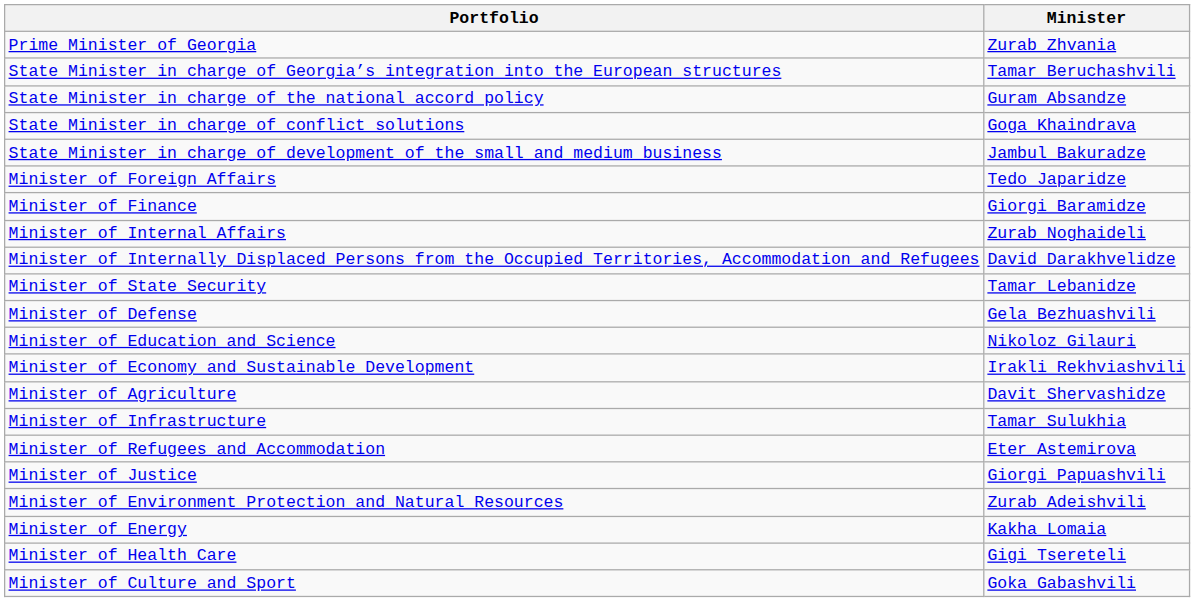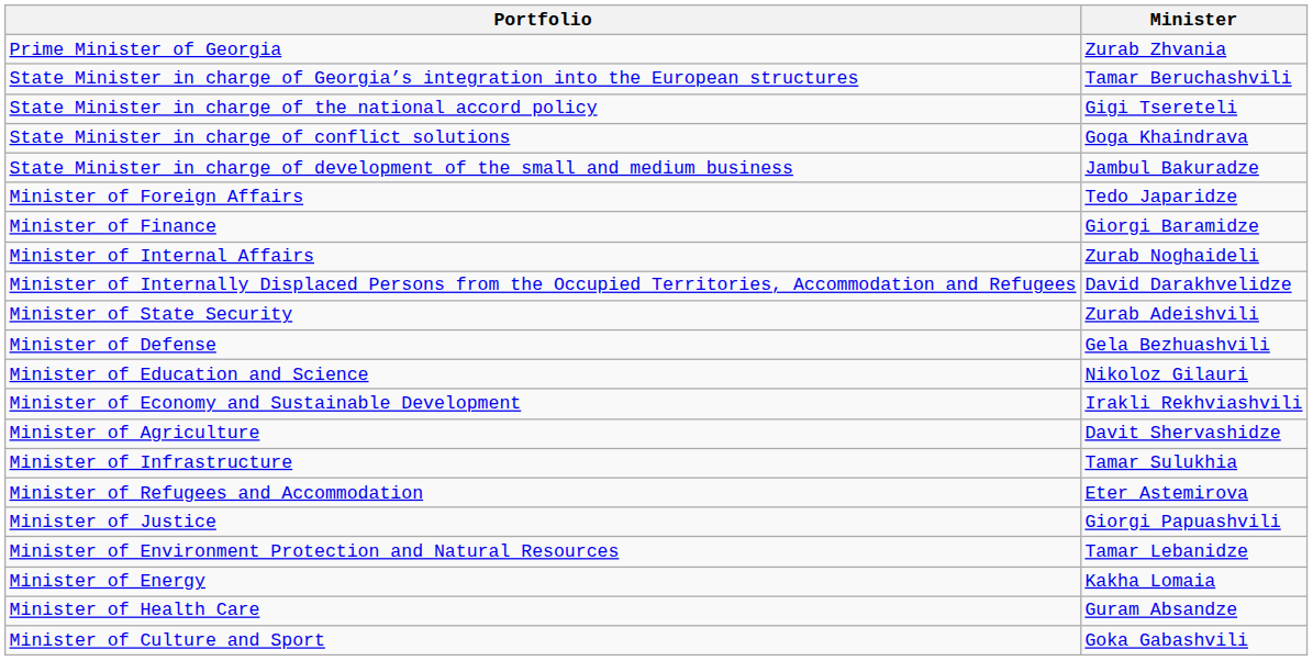State Minister in charge of the national accord policy | Minister: Guram Absandze -> Gigi Tsereteli
Minister of State Security | Minister: Tamar Lebanidze -> Zurab Adeishvili
Minister of Environment Protection and Natural Resources | Minister: Zurab Adeishvili -> Tamar Lebanidze
Minister of Health Care | Minister: Gigi Tsereteli -> Guram Absandze
